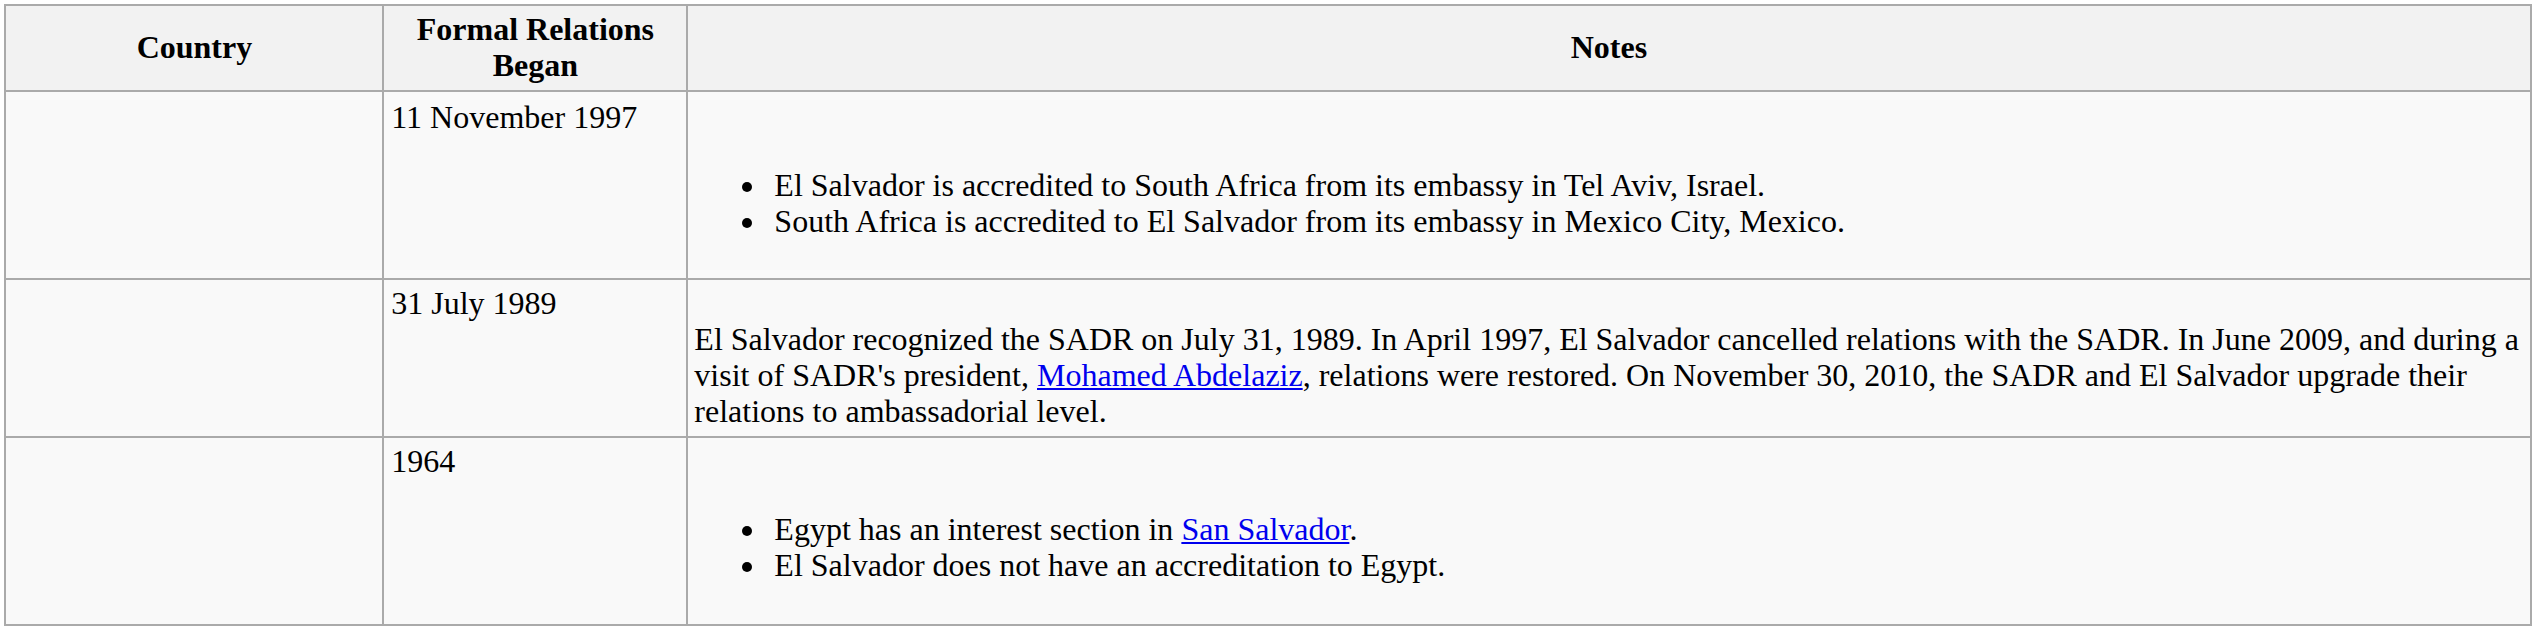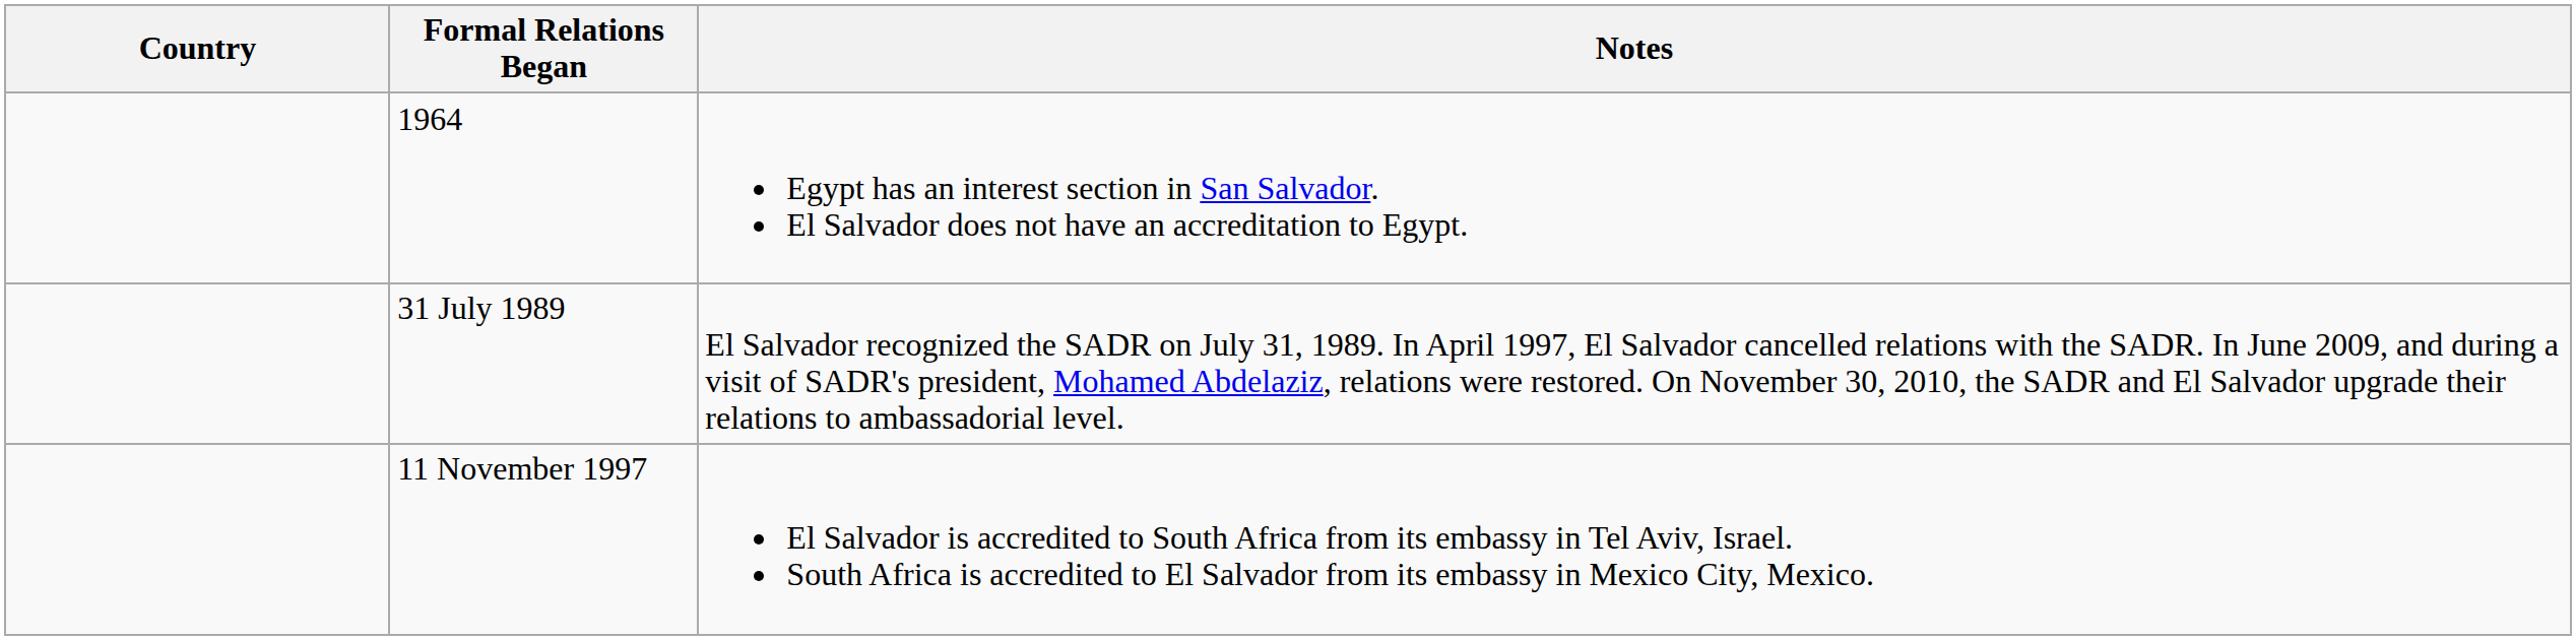rows swapped: 1964 <-> 11 November 1997
